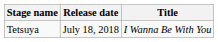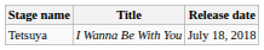columns swapped: Title <-> Release date
